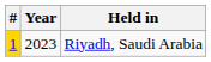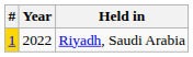Riyadh, Saudi Arabia | Year: 2023 -> 2022
